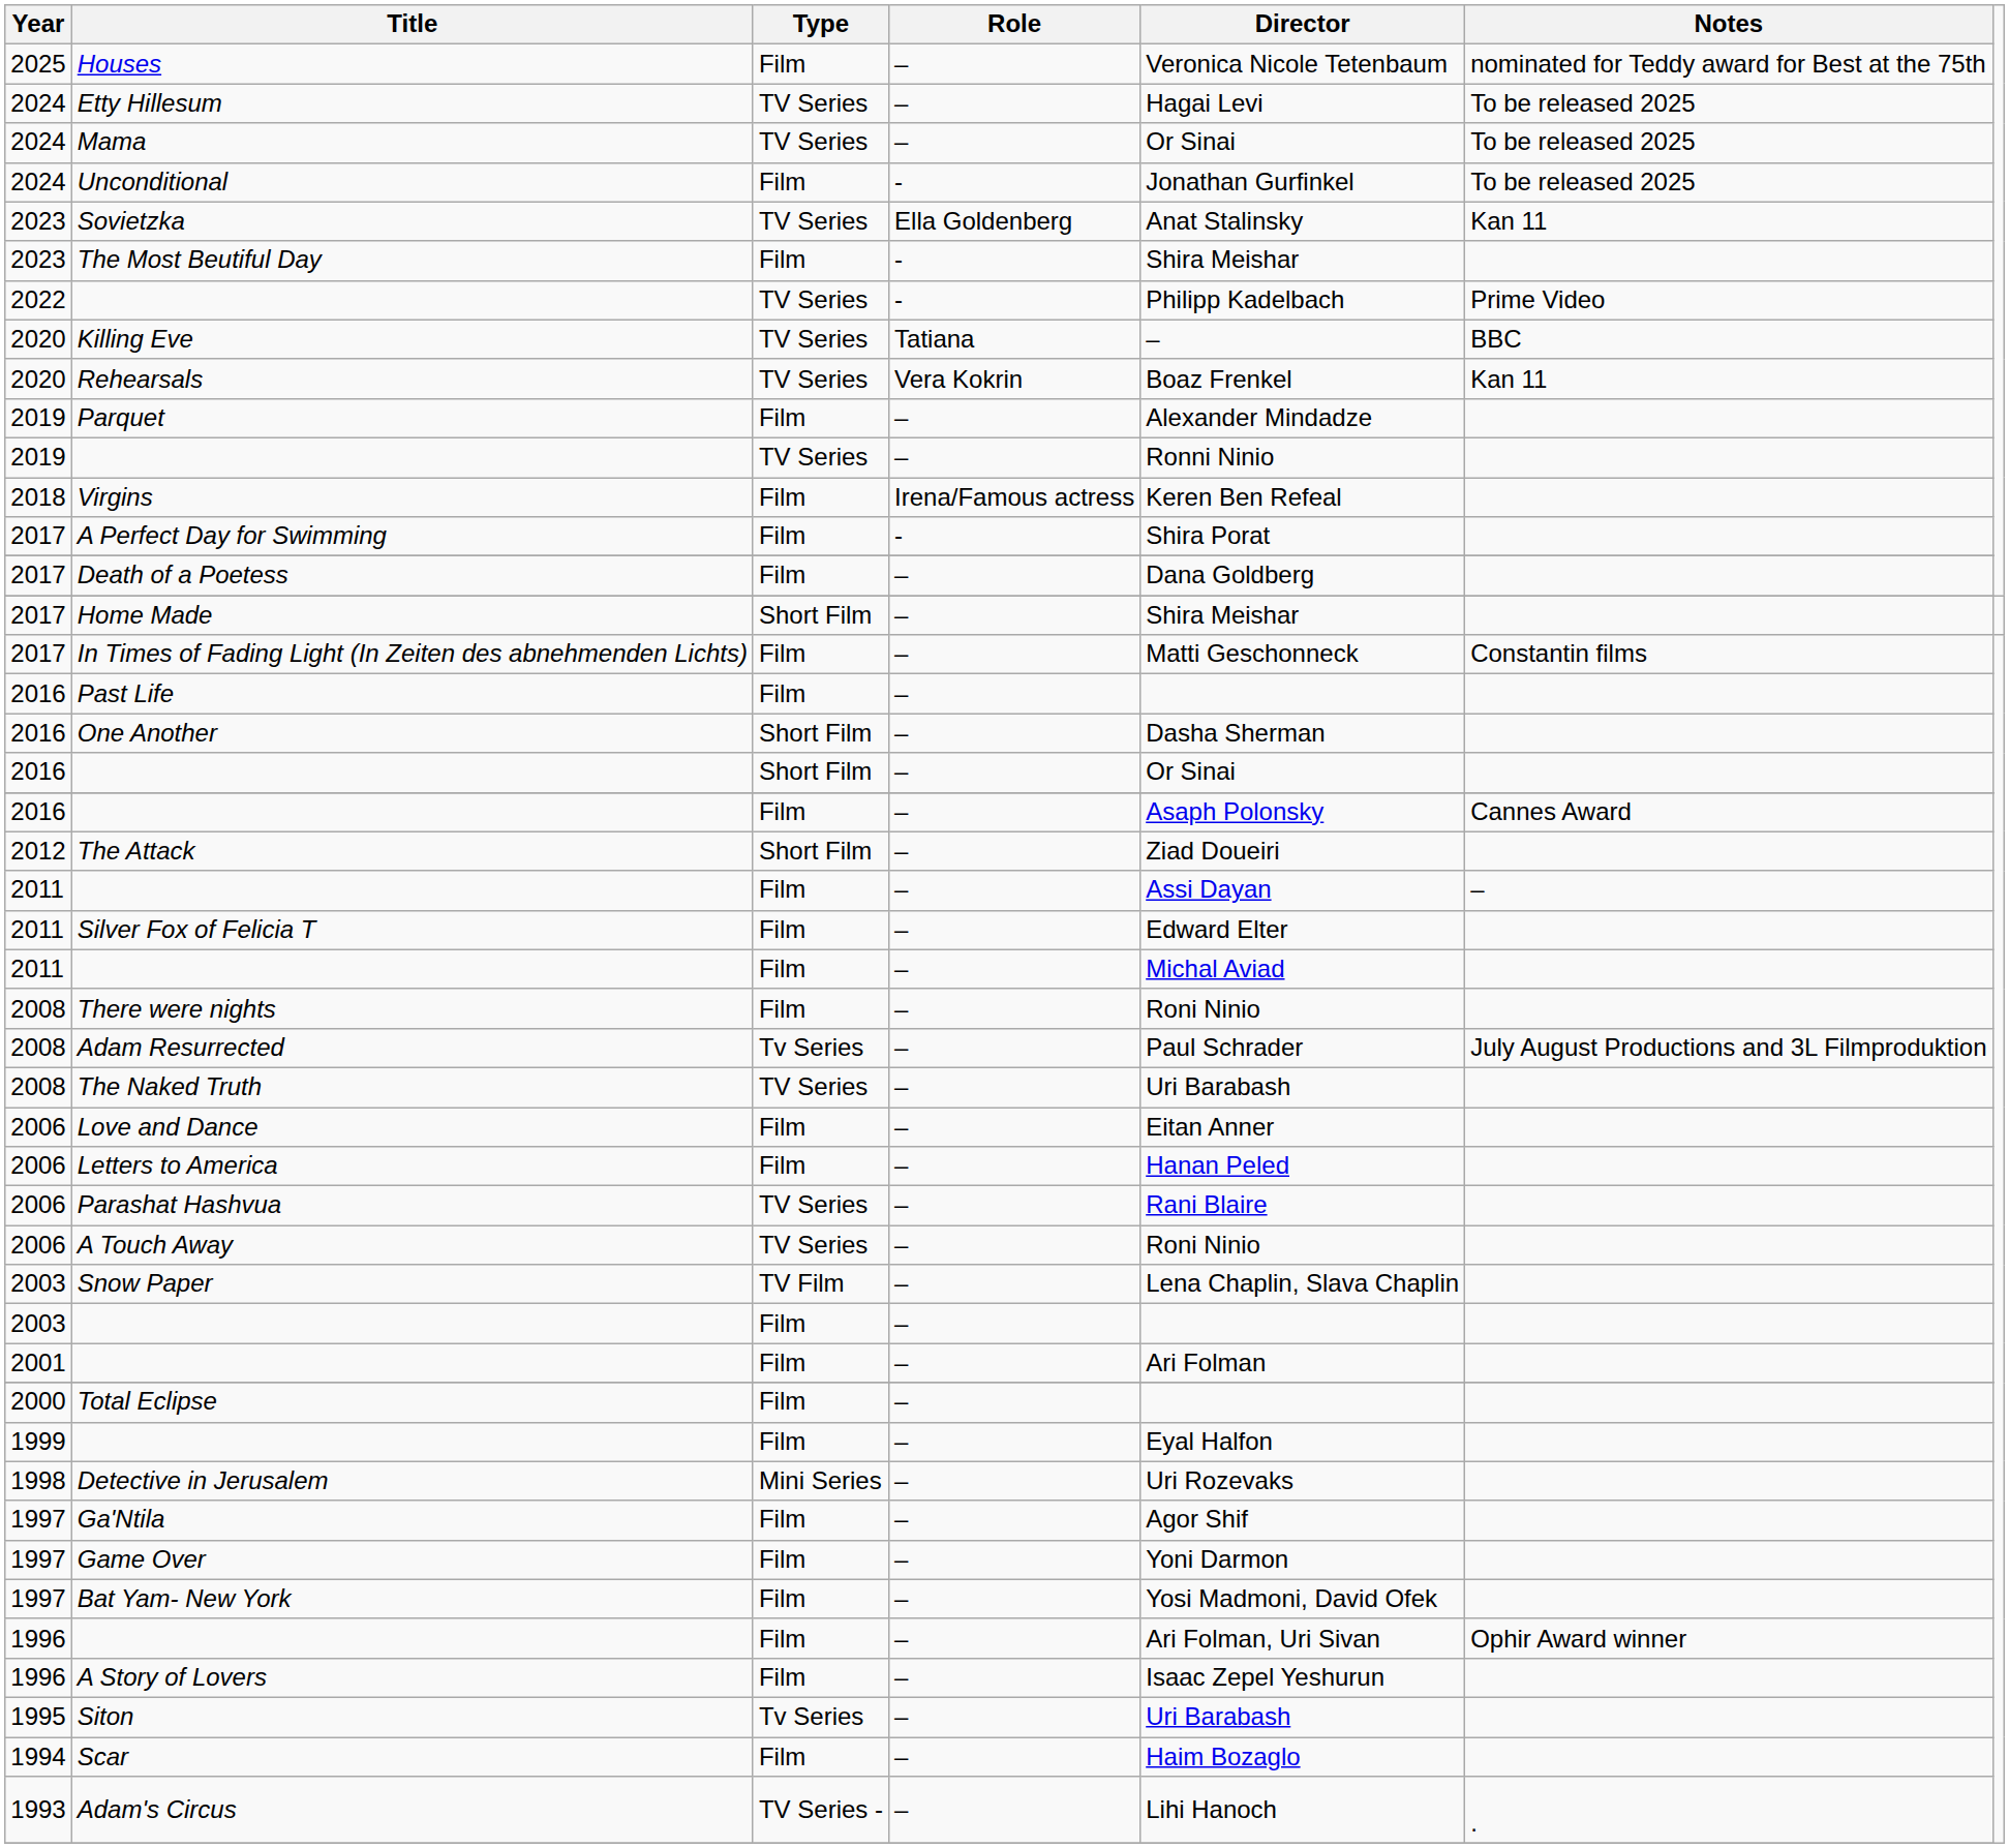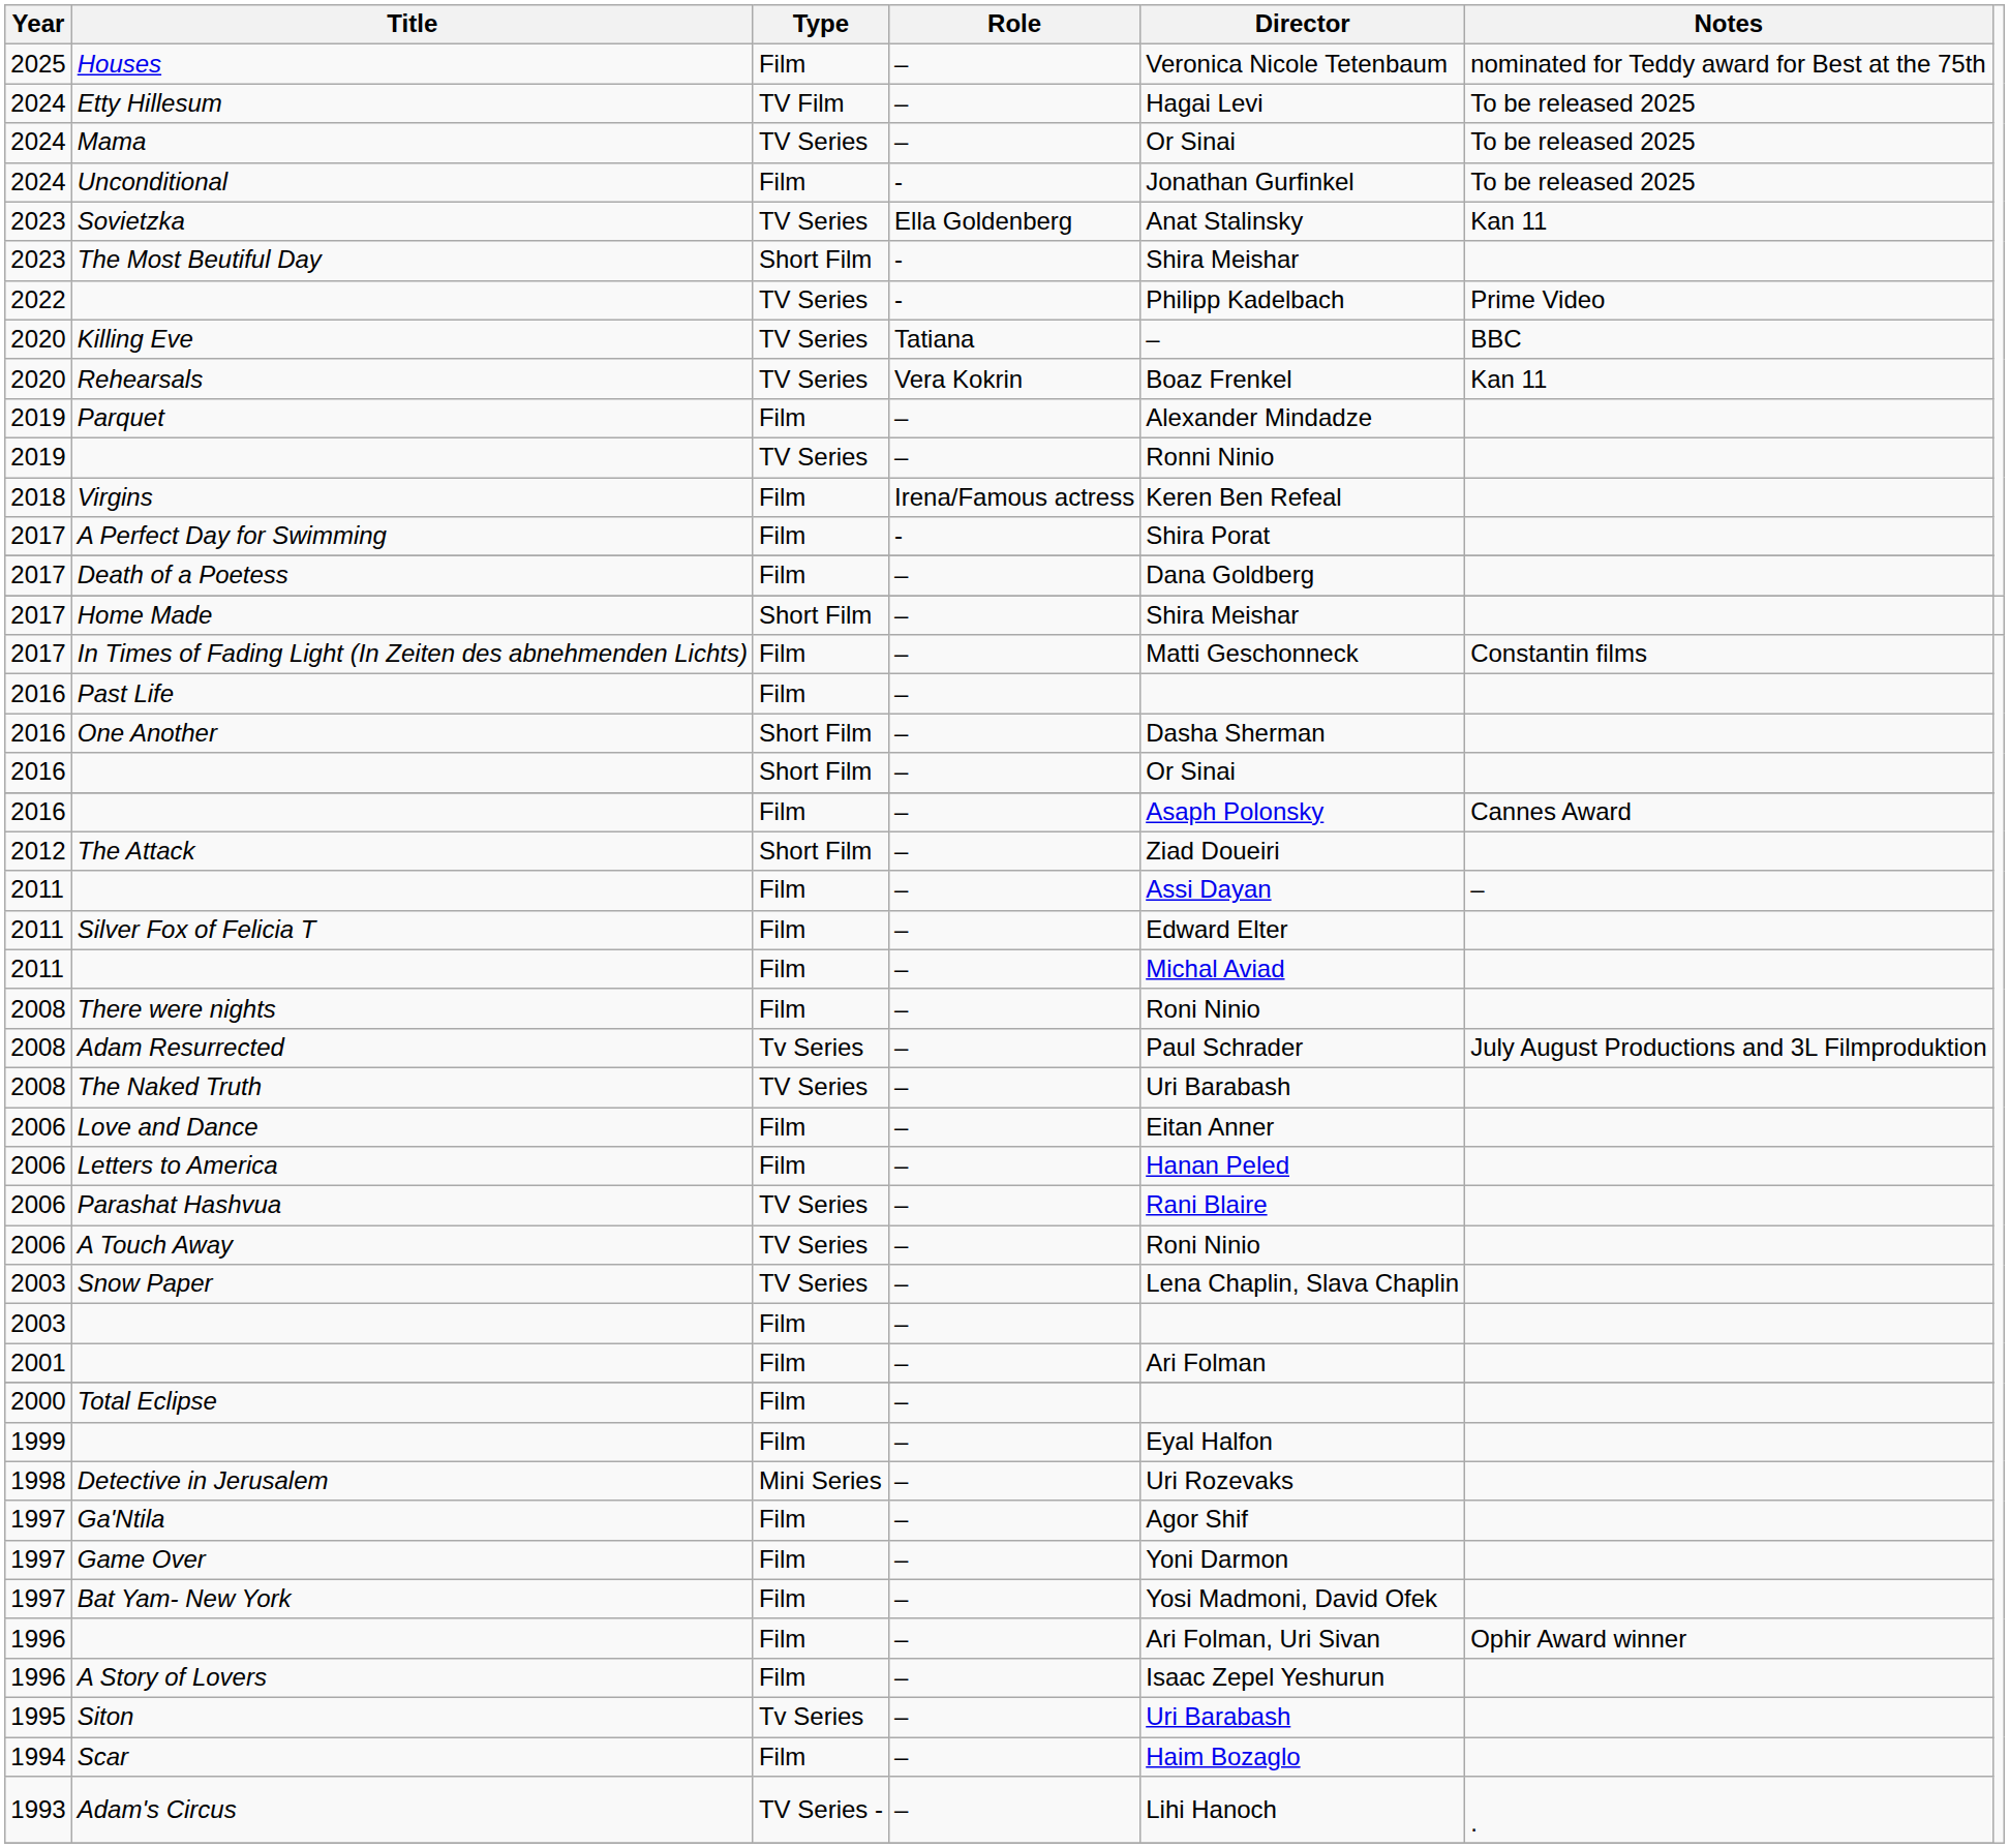Etty Hillesum | Type: TV Series -> TV Film
The Most Beutiful Day | Type: Film -> Short Film
Snow Paper | Type: TV Film -> TV Series
